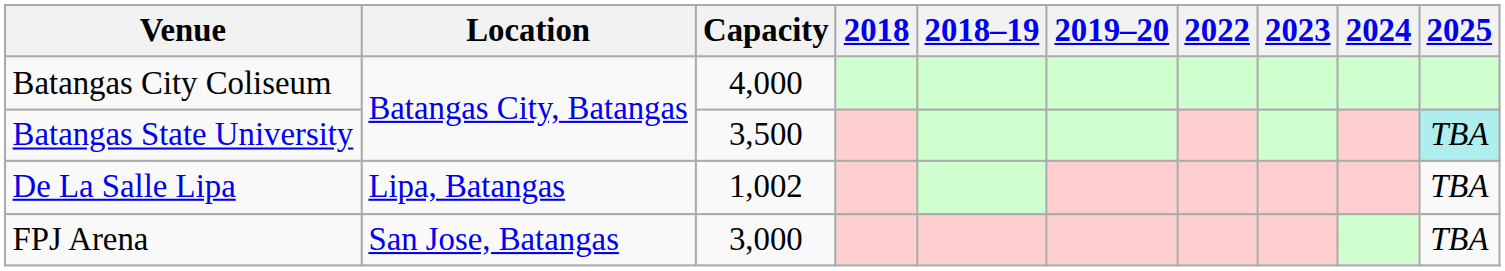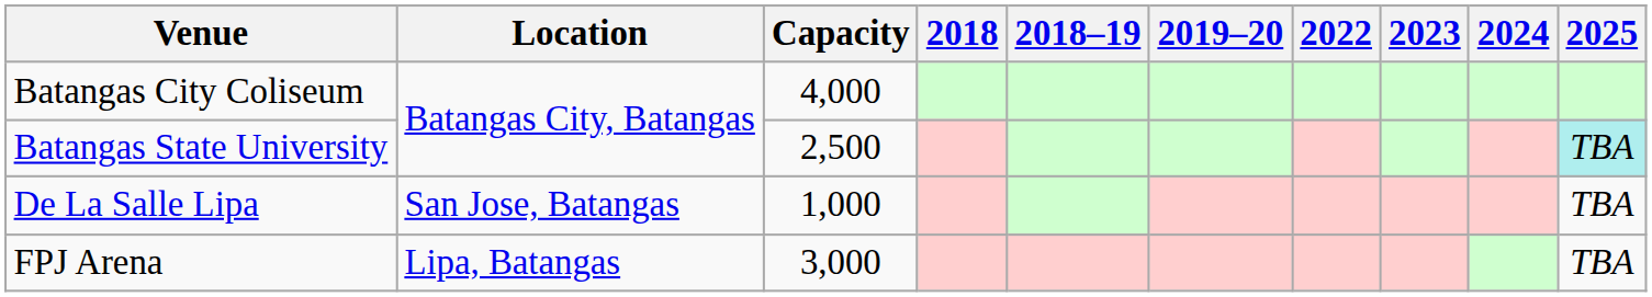Batangas State University | Capacity: 3,500 -> 2,500
De La Salle Lipa | Location: Lipa, Batangas -> San Jose, Batangas
De La Salle Lipa | Capacity: 1,002 -> 1,000
FPJ Arena | Location: San Jose, Batangas -> Lipa, Batangas
